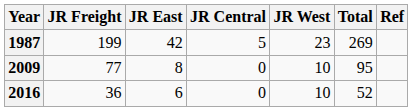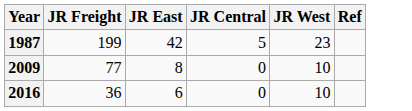- column: Total | 269 | 95 | 52
